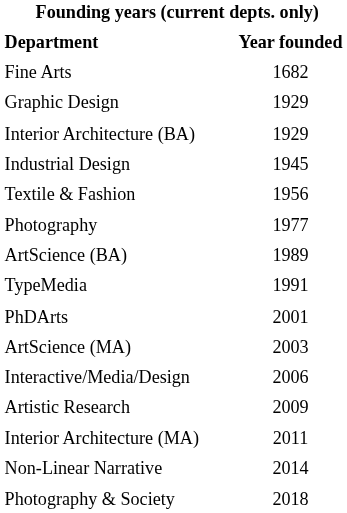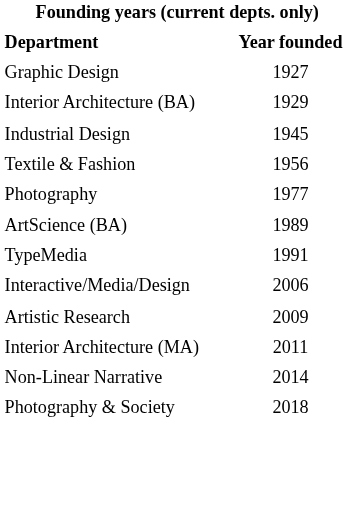- row: Fine Arts | 1682
Graphic Design | Year founded: 1929 -> 1927
- row: PhDArts | 2001
- row: ArtScience (MA) | 2003
